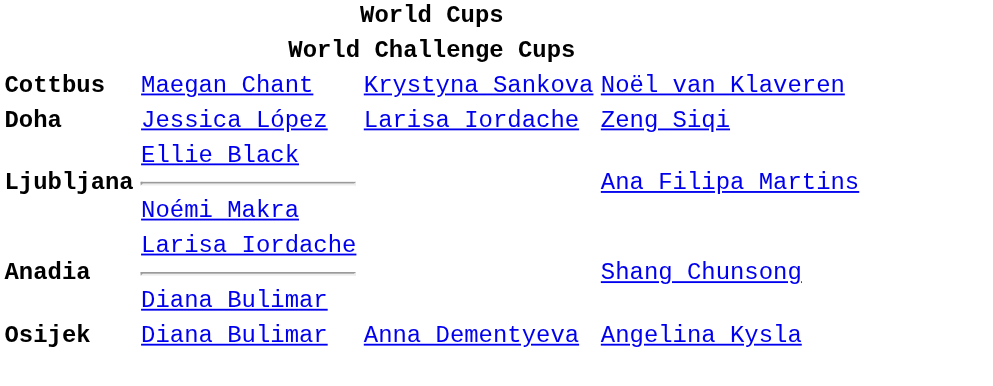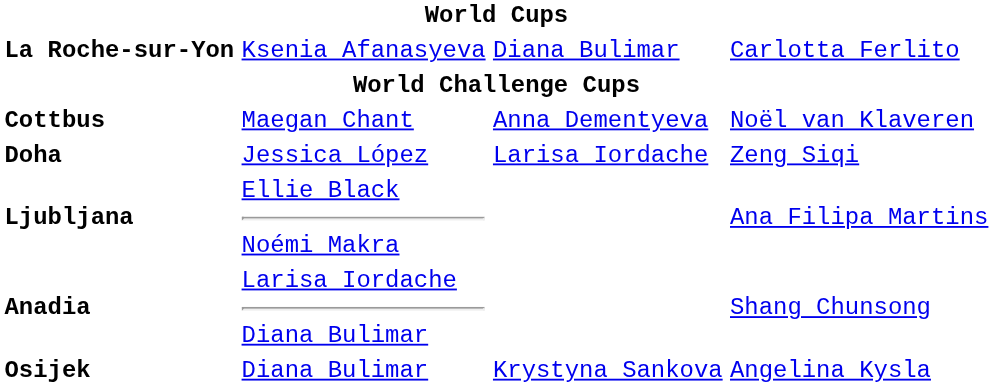+ row: La Roche-sur-Yon | Ksenia Afanasyeva | Diana Bulimar | Carlotta Ferlito
Cottbus | column 3: Krystyna Sankova -> Anna Dementyeva
Osijek | column 3: Anna Dementyeva -> Krystyna Sankova
